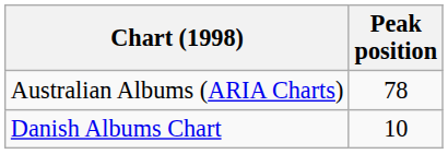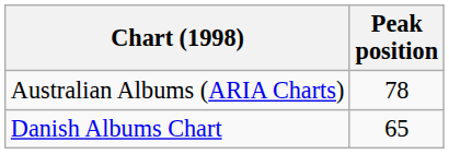Danish Albums Chart | Peak position: 10 -> 65
